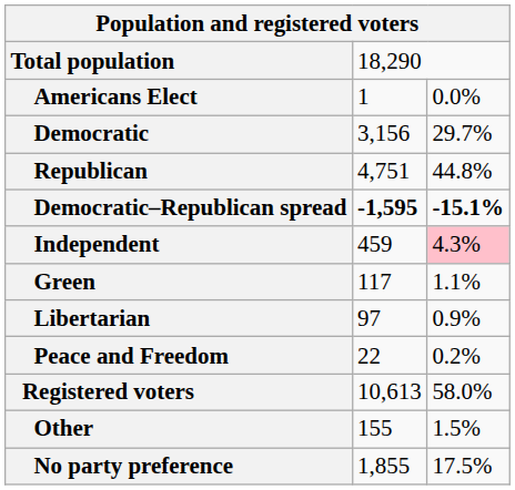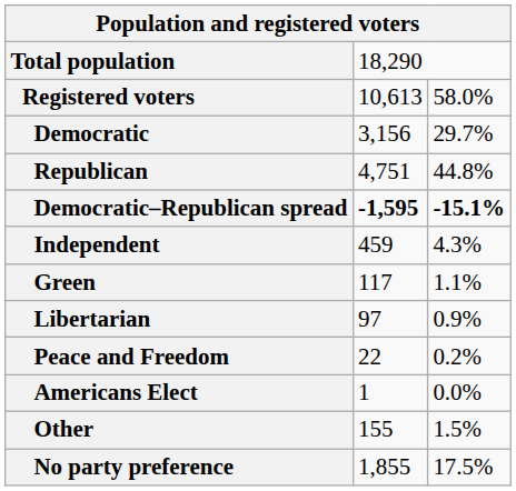rows swapped: Registered voters <-> Americans Elect
Independent | column 3: pink background -> no background
